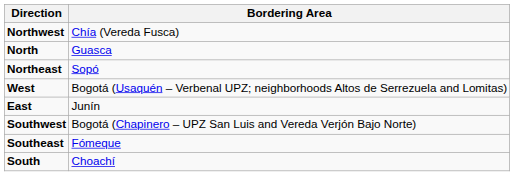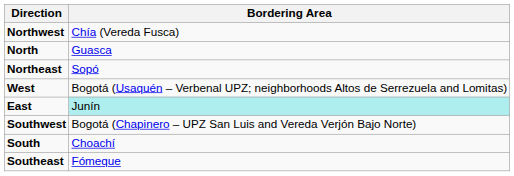East | Bordering Area: no background -> paleturquoise background
rows swapped: South <-> Southeast
